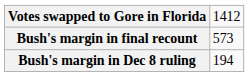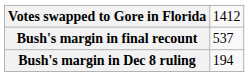Bush's margin in final recount | column 2: 573 -> 537
